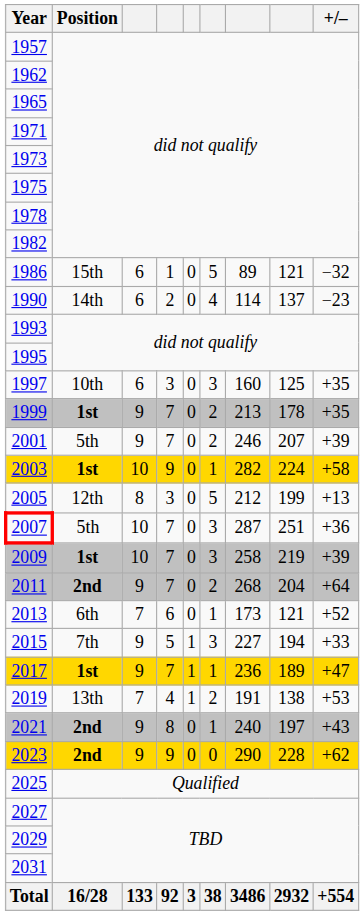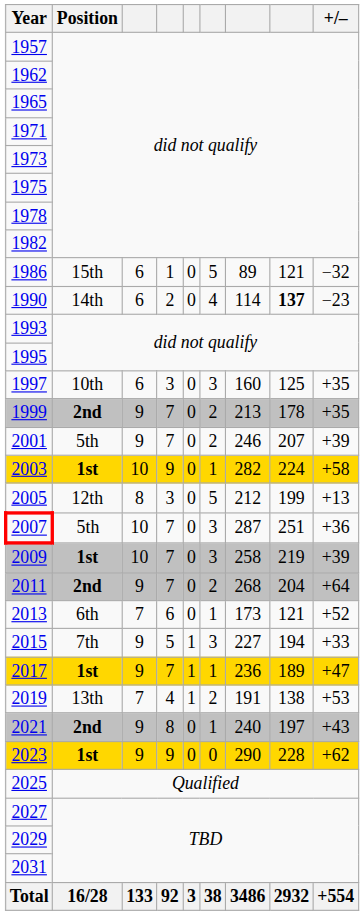1990 | column 8: normal -> bold
1999 | Position: 1st -> 2nd
2023 | Position: 2nd -> 1st
